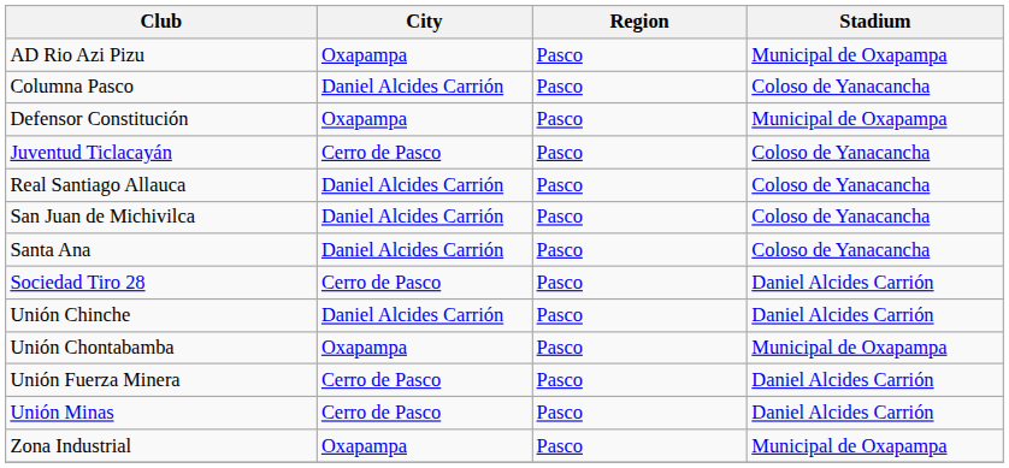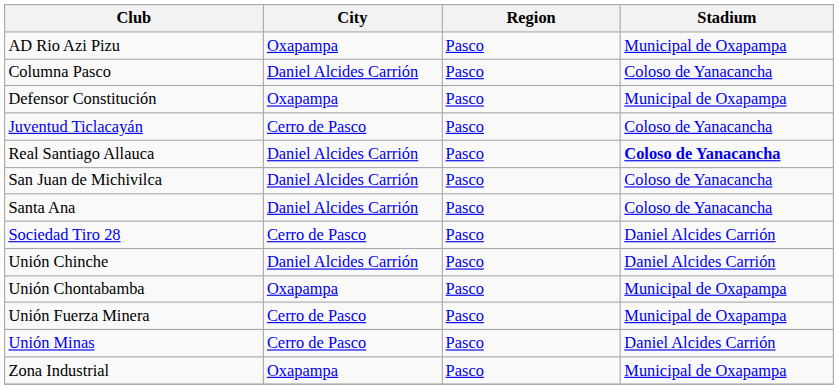Real Santiago Allauca | Stadium: normal -> bold
Unión Fuerza Minera | Stadium: Daniel Alcides Carrión -> Municipal de Oxapampa
